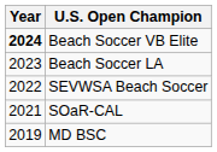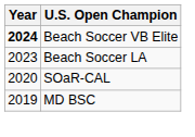- row: 2022 | SEVWSA Beach Soccer
SOaR-CAL | Year: 2021 -> 2020
